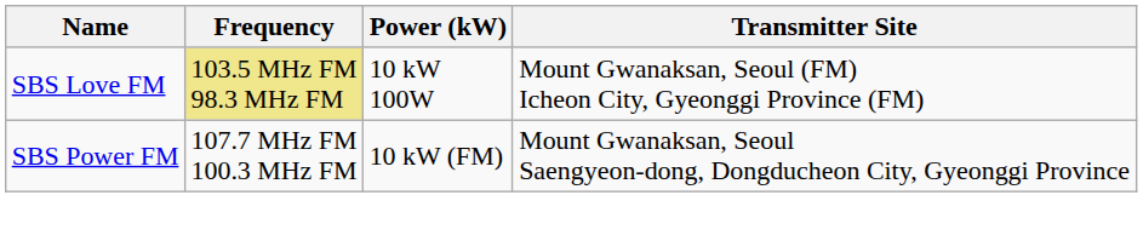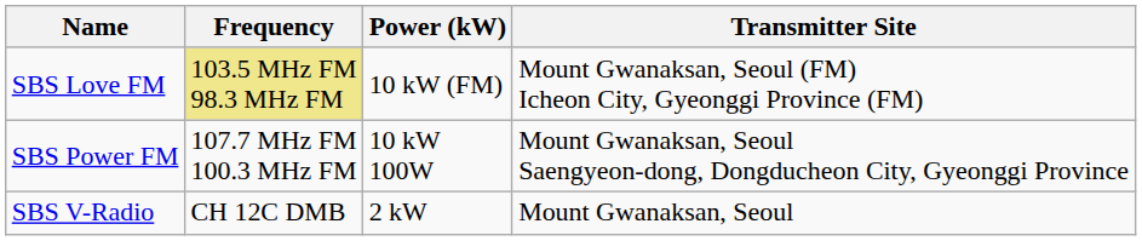SBS Love FM | Power (kW): 10 kW 100W -> 10 kW (FM)
SBS Power FM | Power (kW): 10 kW (FM) -> 10 kW 100W
+ row: SBS V-Radio | CH 12C DMB | 2 kW | Mount Gwanaksan, Seoul
